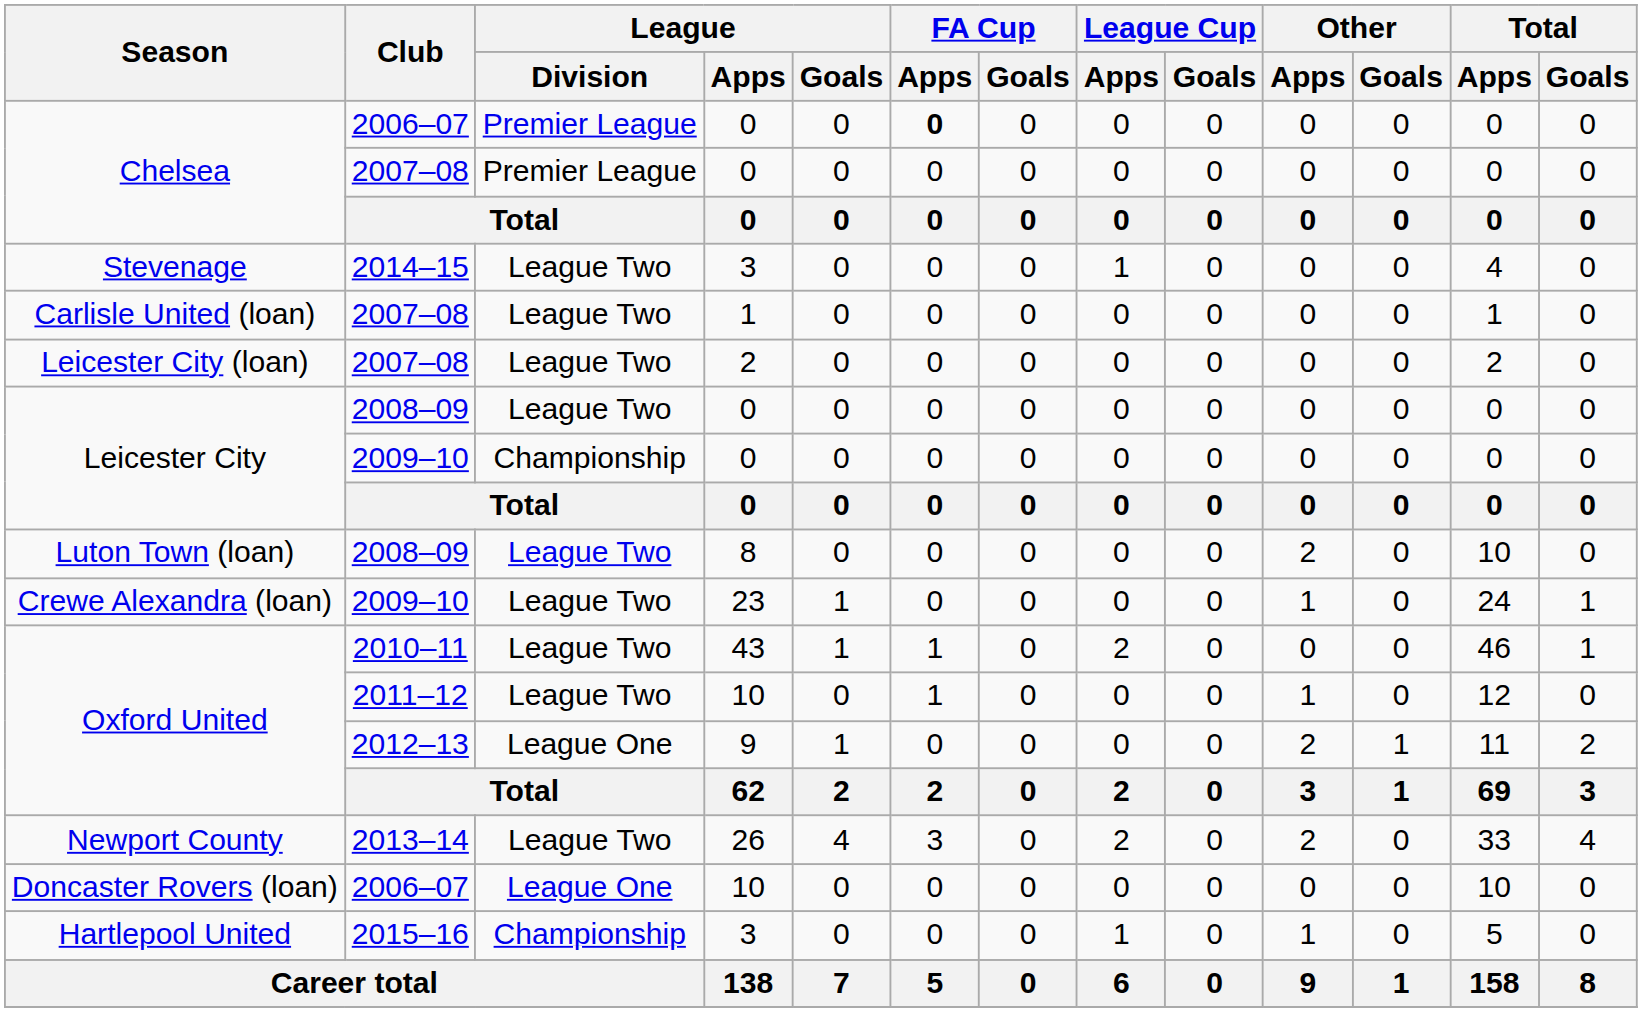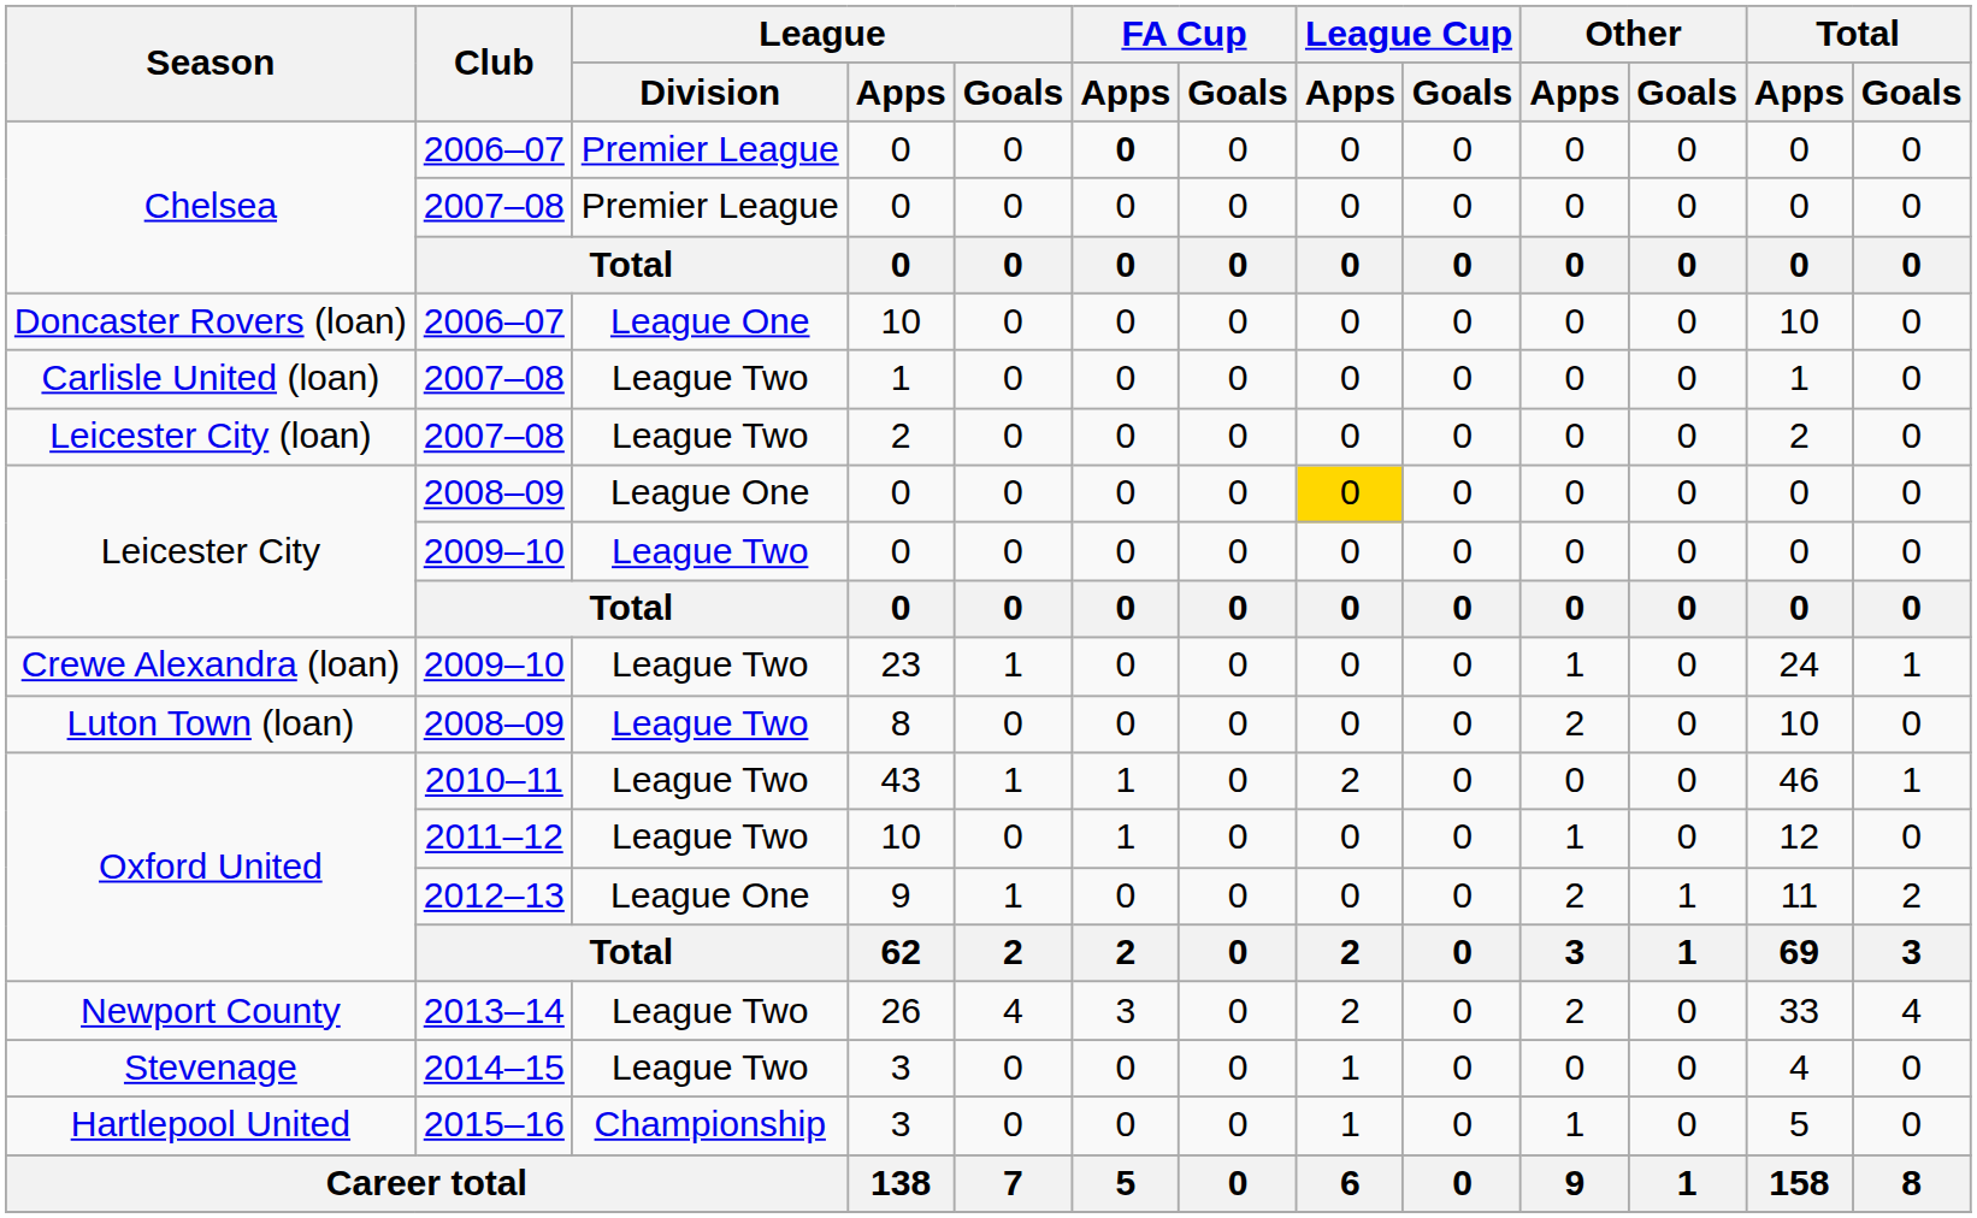rows swapped: Doncaster Rovers (loan) <-> Stevenage
Leicester City / 2008–09 | League / Division: League Two -> League One
Leicester City / 2008–09 | League Cup / Apps: no background -> gold background
Leicester City / 2009–10 | League / Division: Championship -> League Two
rows swapped: Luton Town (loan) <-> Crewe Alexandra (loan)
